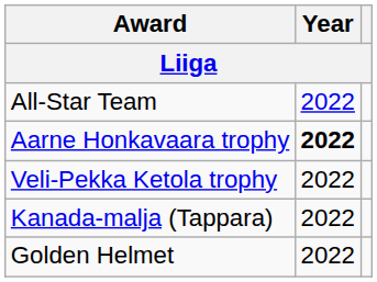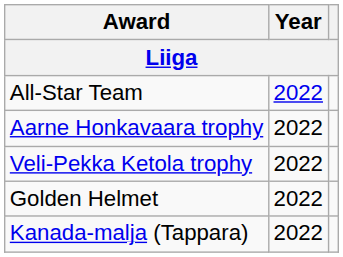Aarne Honkavaara trophy | Year: bold -> normal
rows swapped: Golden Helmet <-> Kanada-malja (Tappara)
